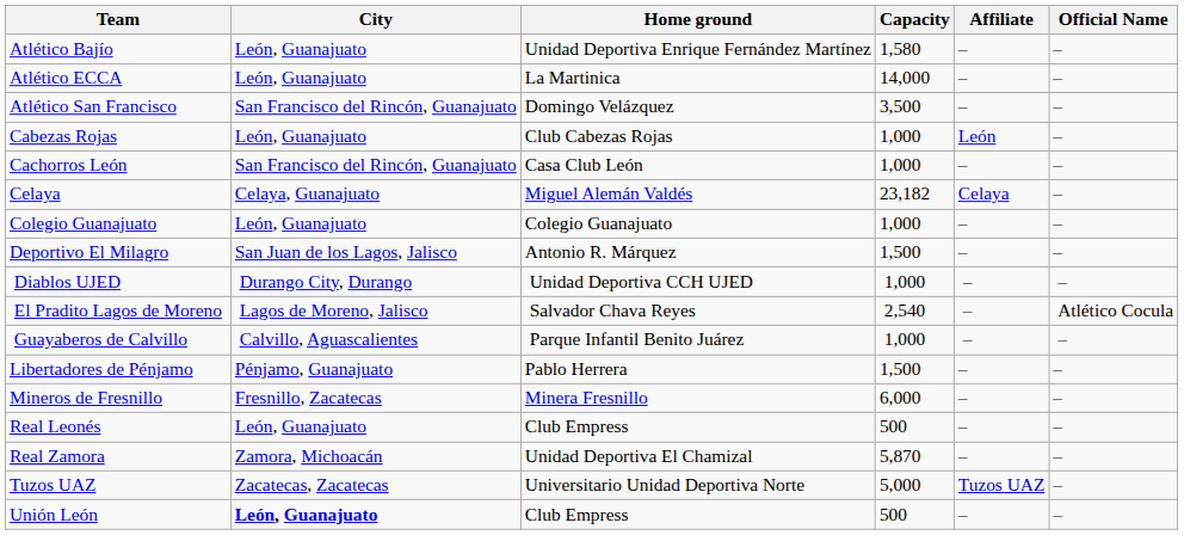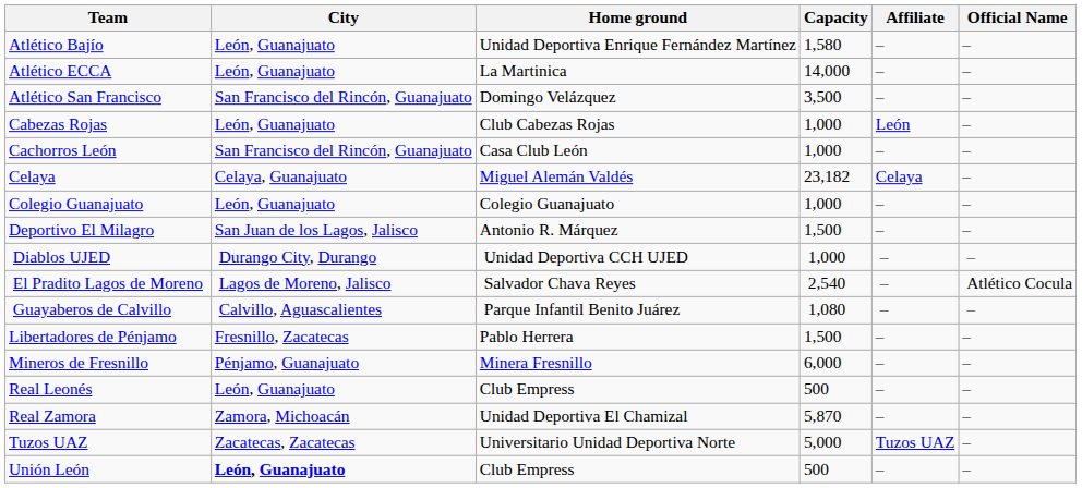Guayaberos de Calvillo | Capacity: 1,000 -> 1,080
Libertadores de Pénjamo | City: Pénjamo, Guanajuato -> Fresnillo, Zacatecas
Mineros de Fresnillo | City: Fresnillo, Zacatecas -> Pénjamo, Guanajuato
